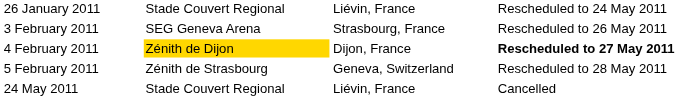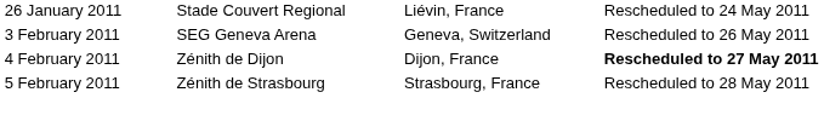3 February 2011 | column 3: Strasbourg, France -> Geneva, Switzerland
4 February 2011 | column 2: gold background -> no background
5 February 2011 | column 3: Geneva, Switzerland -> Strasbourg, France
- row: 24 May 2011 | Stade Couvert Regional | Liévin, France | Cancelled
